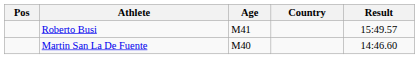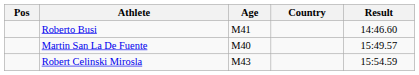Roberto Busi | Result: 15:49.57 -> 14:46.60
Martin San La De Fuente | Result: 14:46.60 -> 15:49.57
+ row: Robert Celinski Mirosla | M43 | 15:54.59
